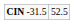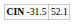CIN -31.5 | column 2: 52.5 -> 52.1
